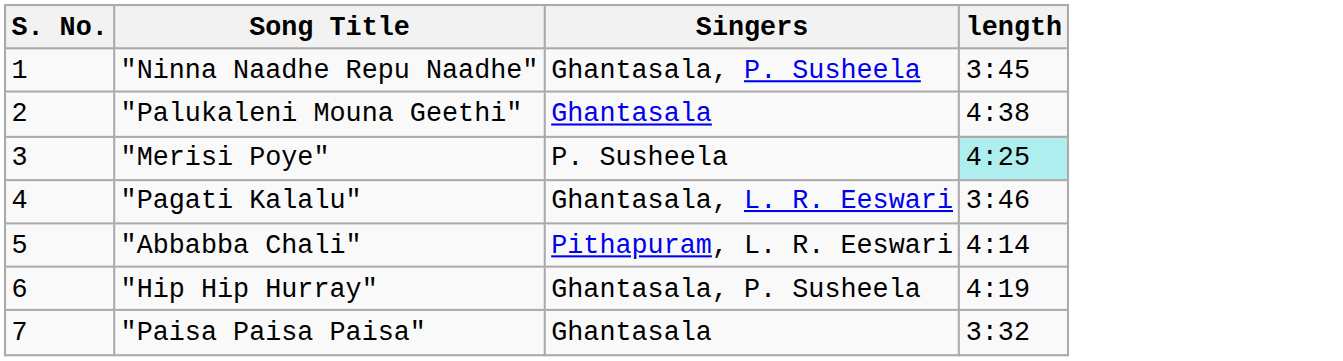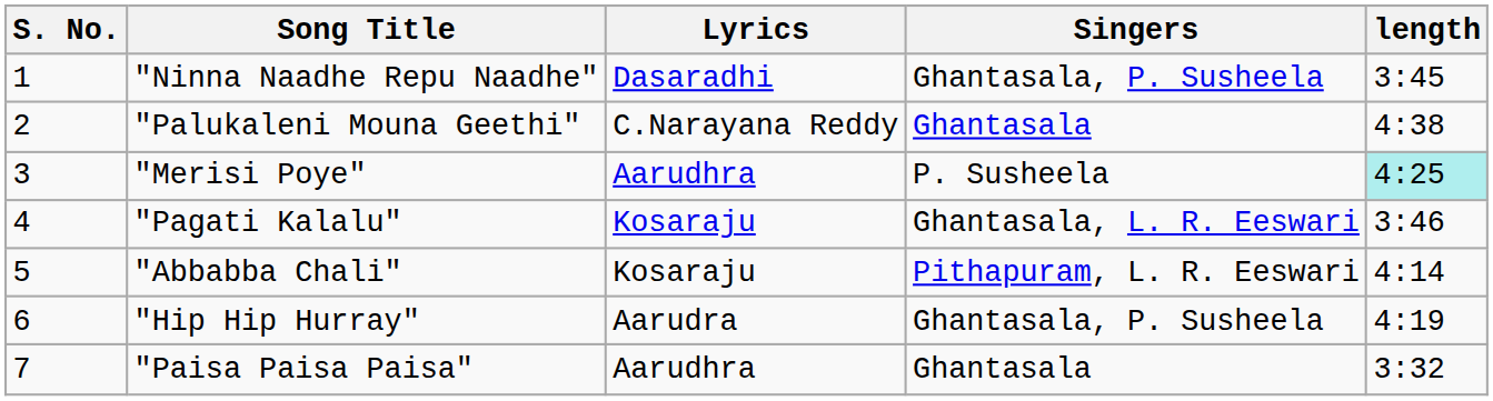+ column: Lyrics | Dasaradhi | C.Narayana Reddy | Aarudhra | Kosaraju | Kosaraju | Aarudra | Aarudhra
